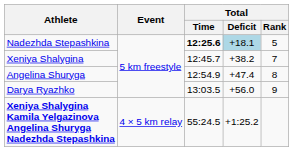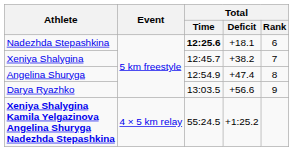Nadezhda Stepashkina | Total / Deficit: lightblue background -> no background
Nadezhda Stepashkina | Total / Rank: 5 -> 6
Darya Ryazhko | Total / Deficit: +56.0 -> +56.6
